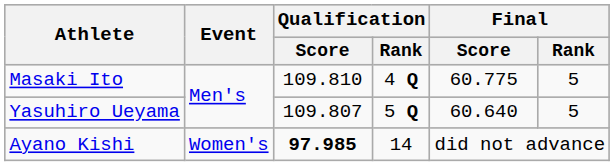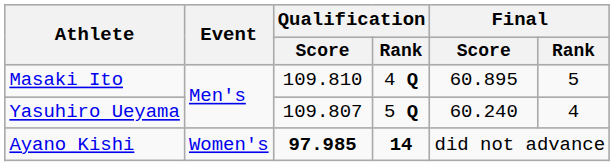Masaki Ito | Final / Score: 60.775 -> 60.895
Yasuhiro Ueyama | Final / Score: 60.640 -> 60.240
Yasuhiro Ueyama | Final / Rank: 5 -> 4
Ayano Kishi | Qualification / Rank: normal -> bold
